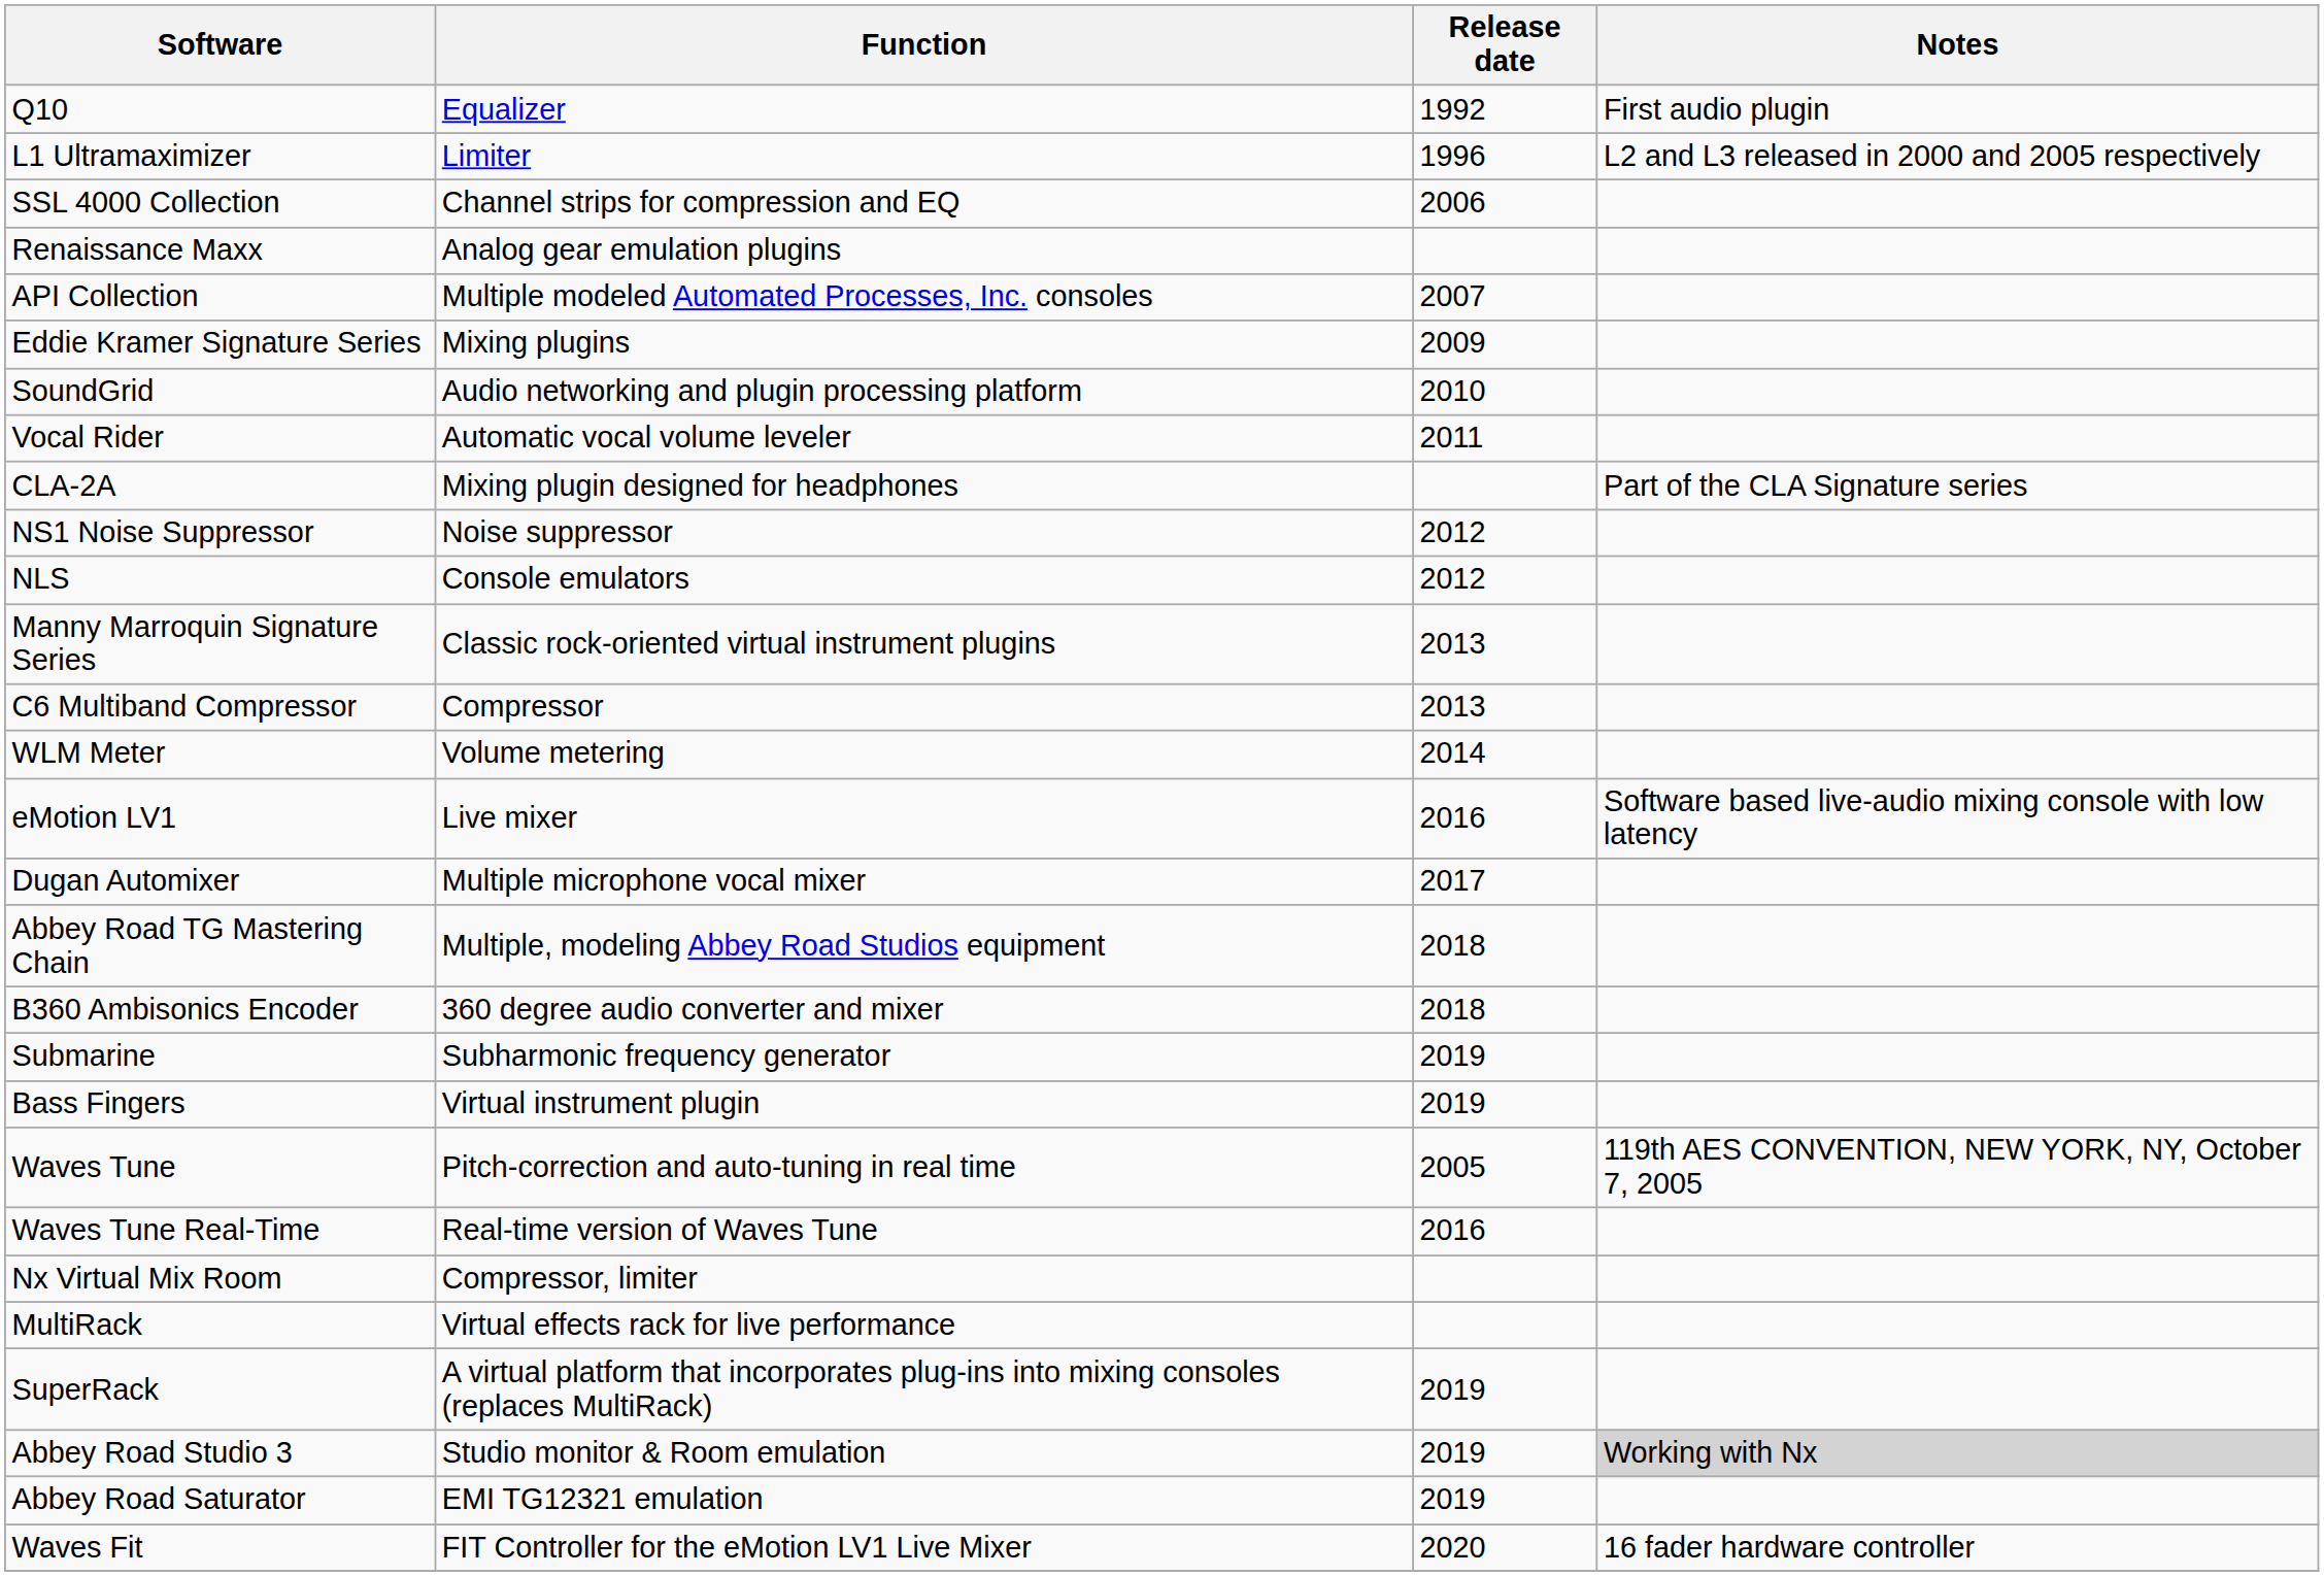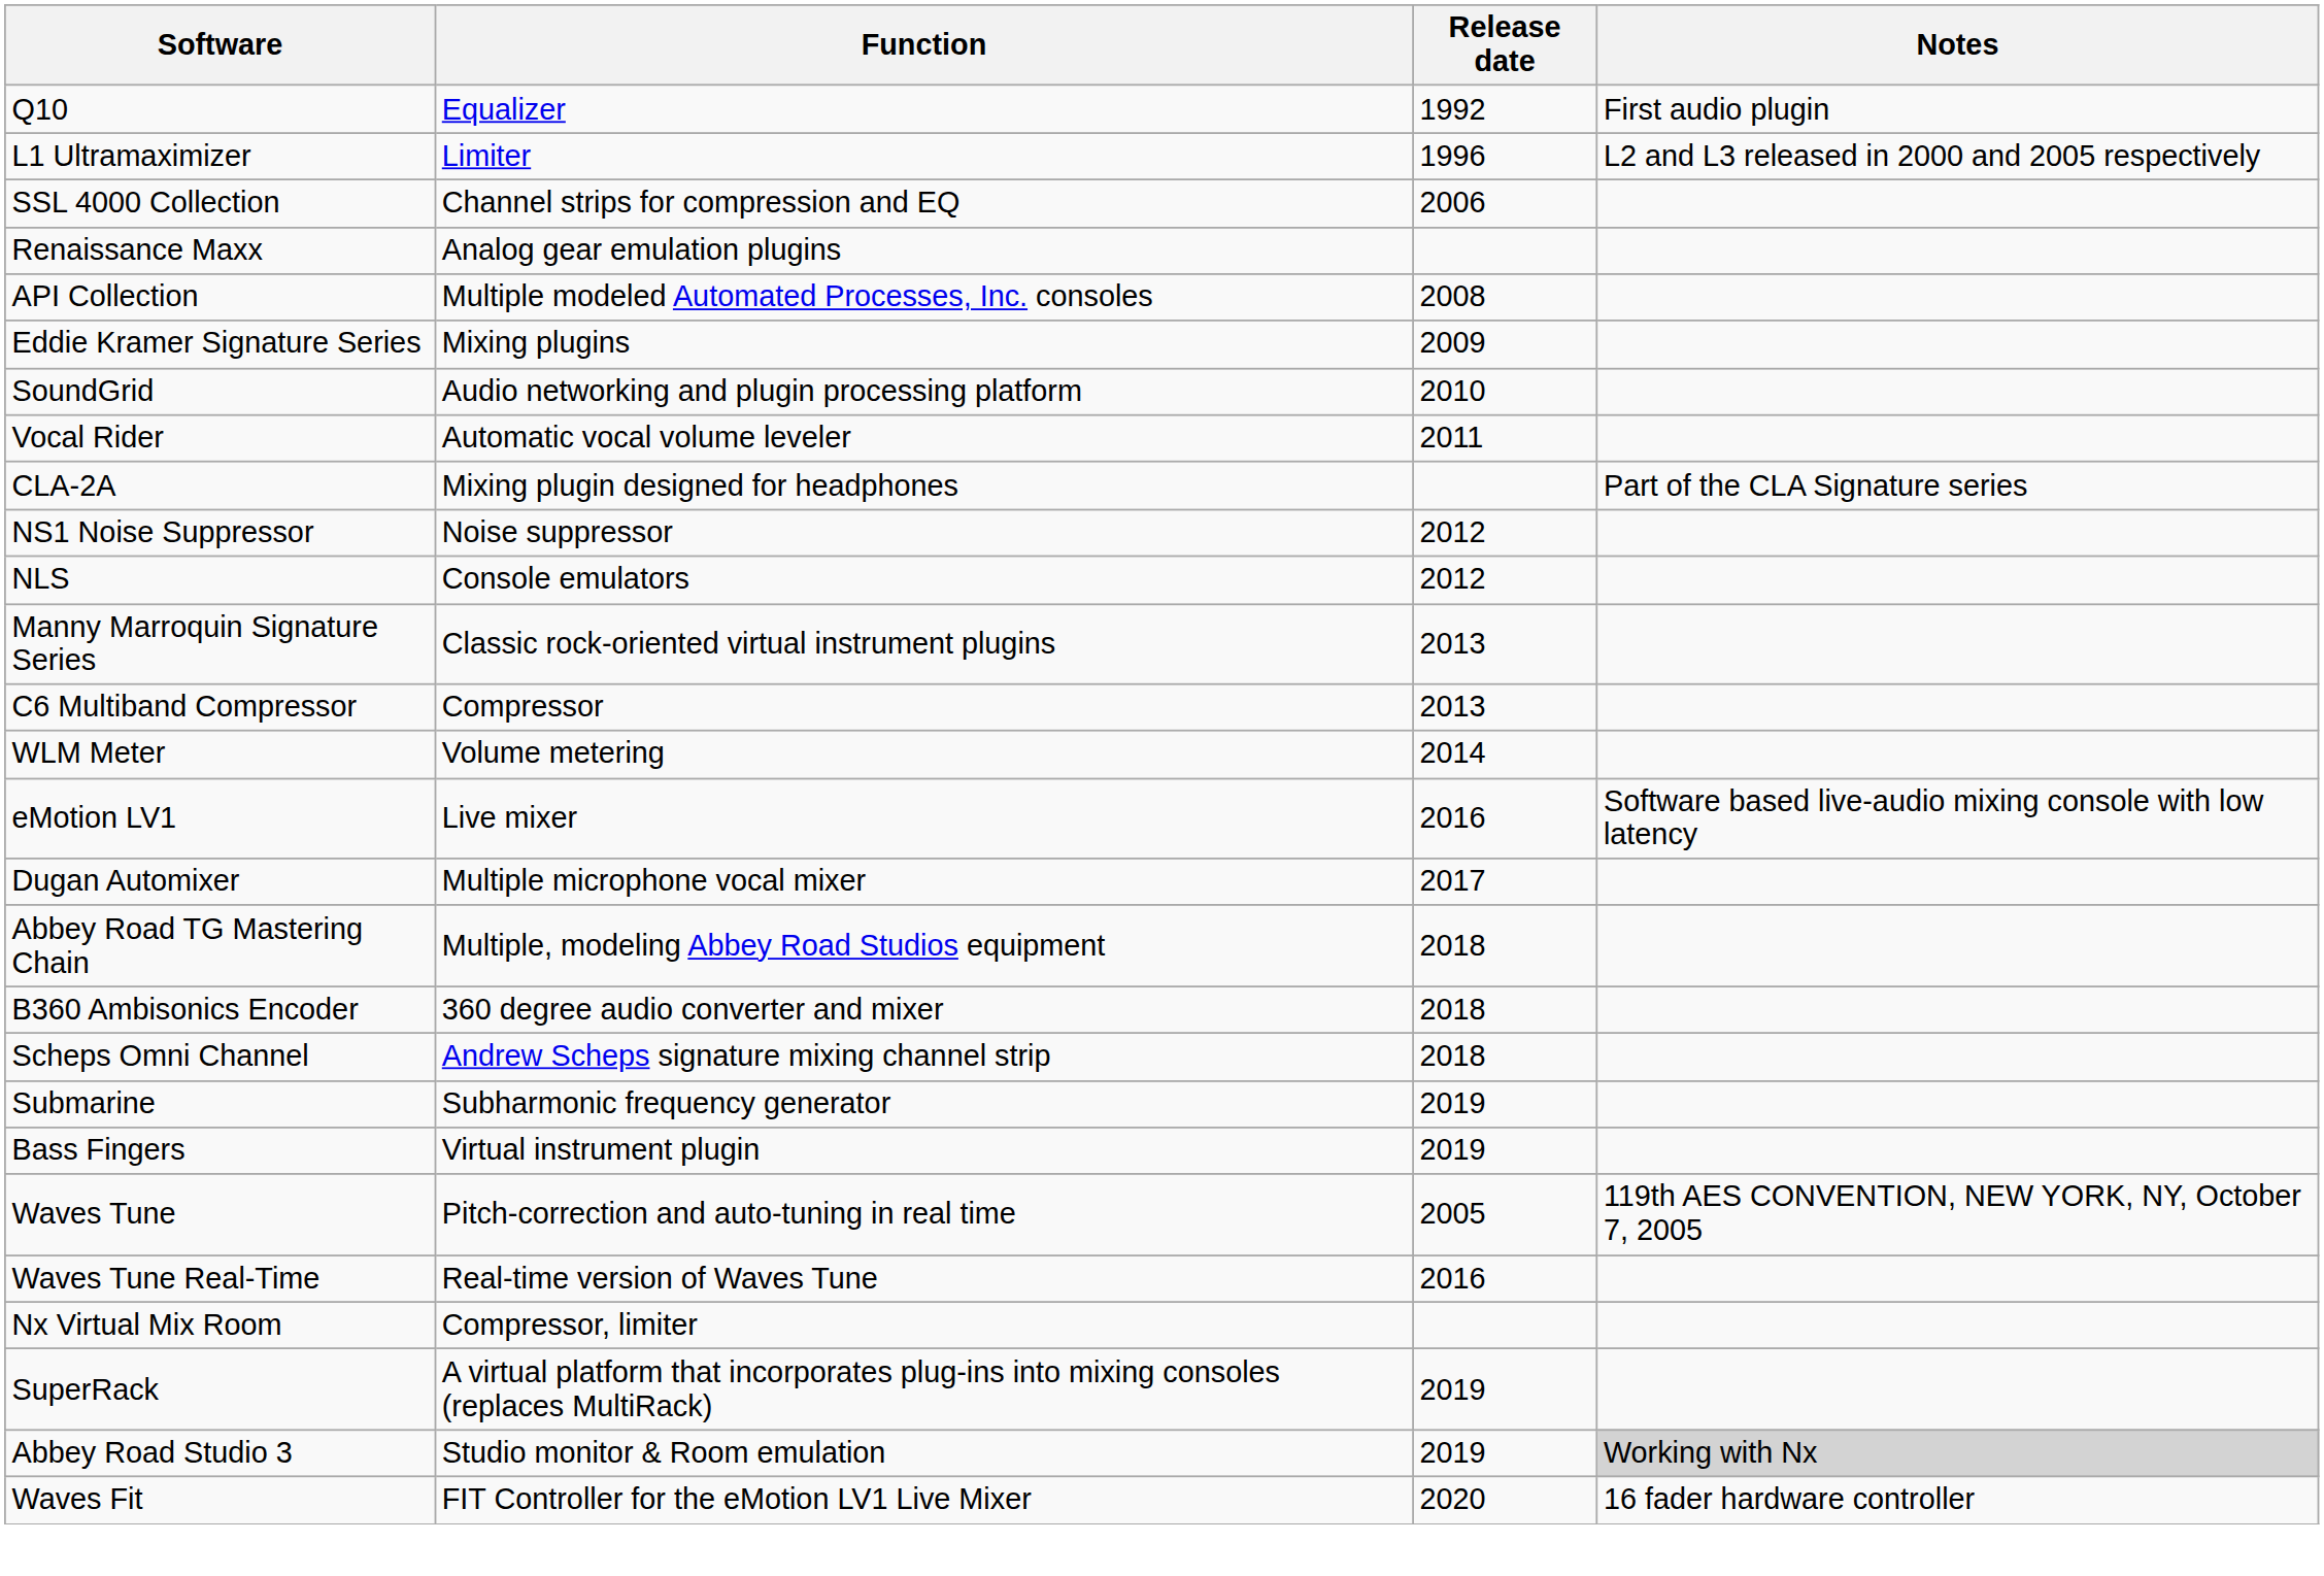API Collection | Release date: 2007 -> 2008
+ row: Scheps Omni Channel | Andrew Scheps signature mixing channel strip | 2018
- row: MultiRack | Virtual effects rack for live performance
- row: Abbey Road Saturator | EMI TG12321 emulation | 2019
